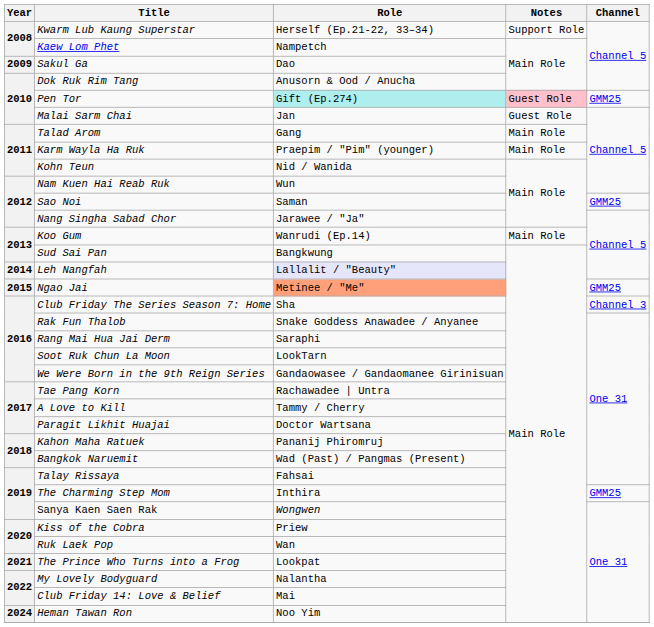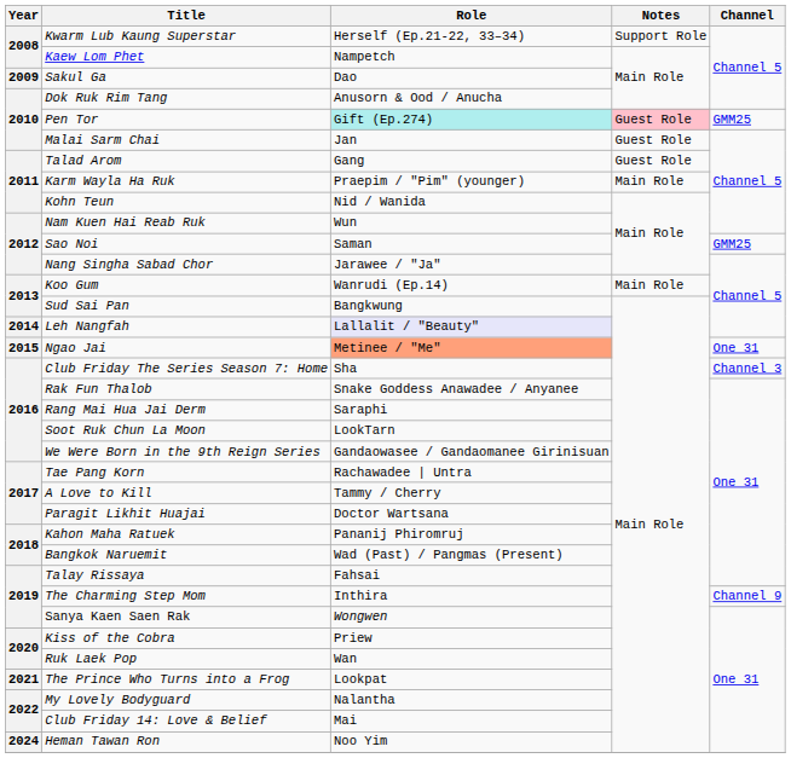Talad Arom | Notes: Main Role -> Guest Role
Ngao Jai | Channel: GMM25 -> One 31
The Charming Step Mom | Channel: GMM25 -> Channel 9
